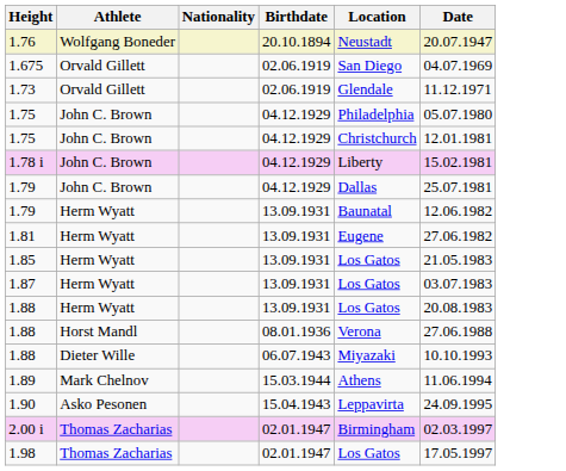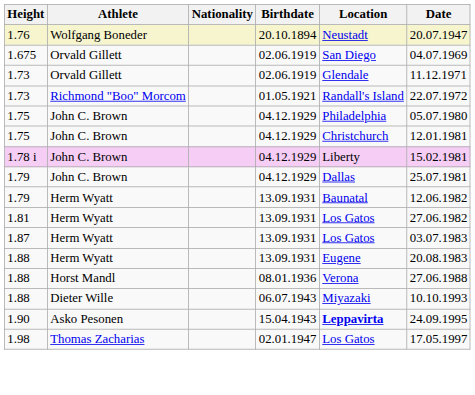+ row: 1.73 | Richmond "Boo" Morcom | 01.05.1921 | Randall's Island | 22.07.1972
1.81 | Location: Eugene -> Los Gatos
- row: 1.85 | Herm Wyatt | 13.09.1931 | Los Gatos | 21.05.1983
1.88 / Herm Wyatt | Location: Los Gatos -> Eugene
- row: 1.89 | Mark Chelnov | 15.03.1944 | Athens | 11.06.1994
1.90 | Location: normal -> bold
- row: 2.00 i | Thomas Zacharias | 02.01.1947 | Birmingham | 02.03.1997
